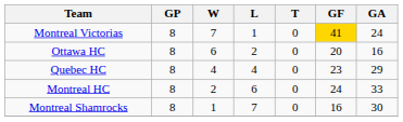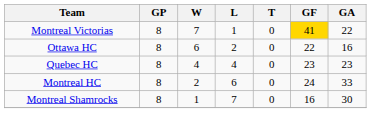Montreal Victorias | GA: 24 -> 22
Ottawa HC | GF: 20 -> 22
Quebec HC | GA: 29 -> 23
